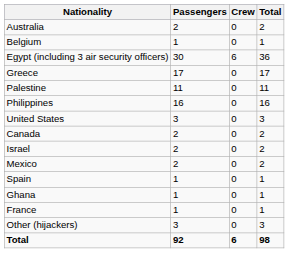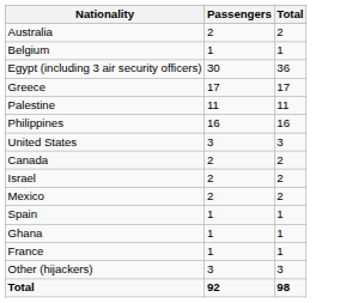- column: Crew | 0 | 0 | 6 | 0 | 0 | 0 | 0 | 0 | 0 | 0 | 0 | 0 | 0 | 0 | 6
